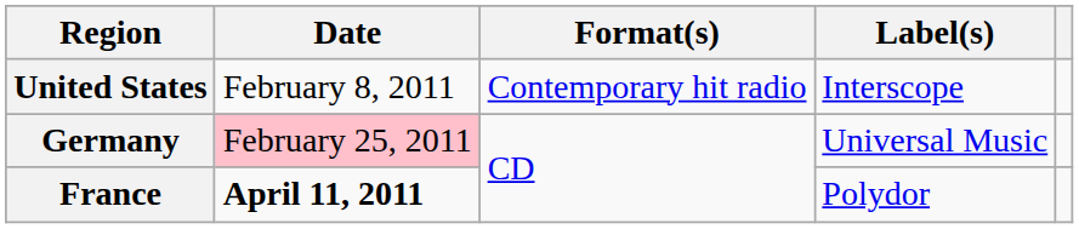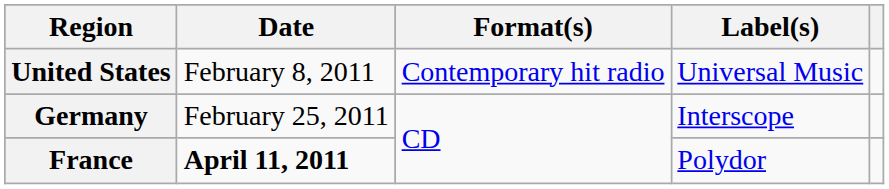United States | Label(s): Interscope -> Universal Music
Germany | Date: pink background -> no background
Germany | Label(s): Universal Music -> Interscope
